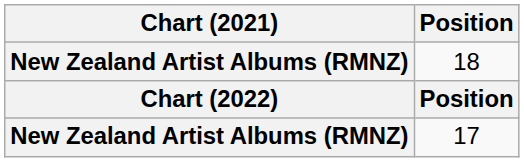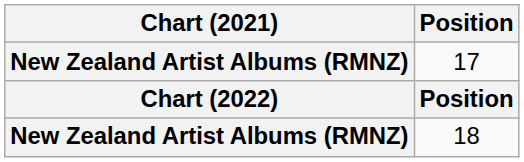rows swapped: 18 <-> 17
